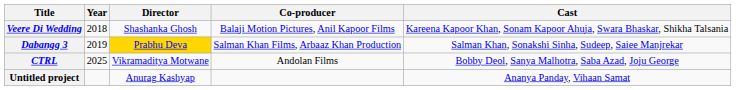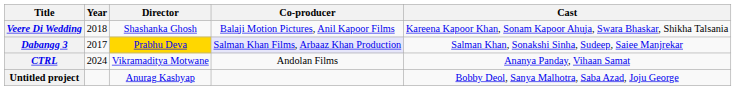Dabangg 3 | Year: 2019 -> 2017
Dabangg 3 | Co-producer: no background -> lavender background
CTRL | Year: 2025 -> 2024
CTRL | Cast: Bobby Deol, Sanya Malhotra, Saba Azad, Joju George -> Ananya Panday, Vihaan Samat
Untitled project | Cast: Ananya Panday, Vihaan Samat -> Bobby Deol, Sanya Malhotra, Saba Azad, Joju George
